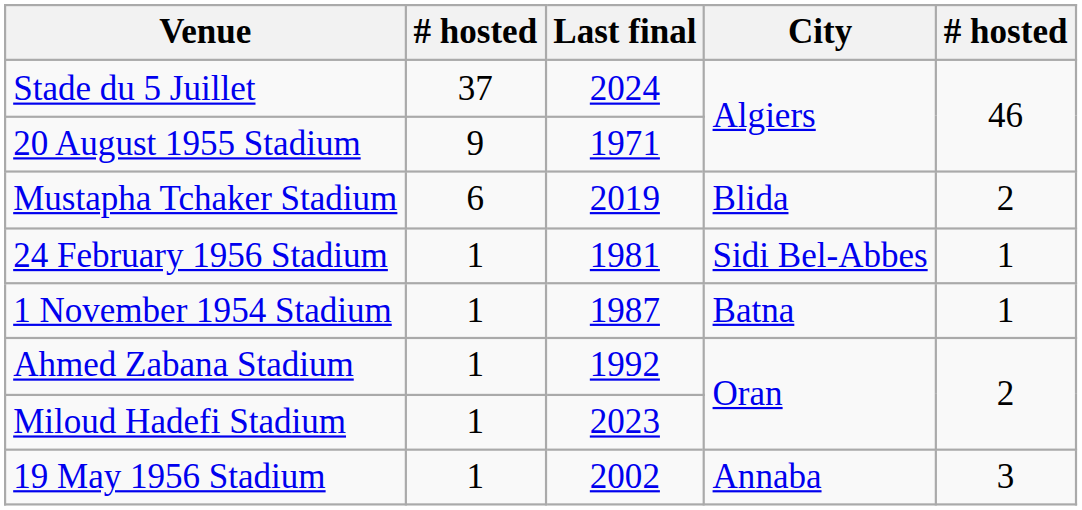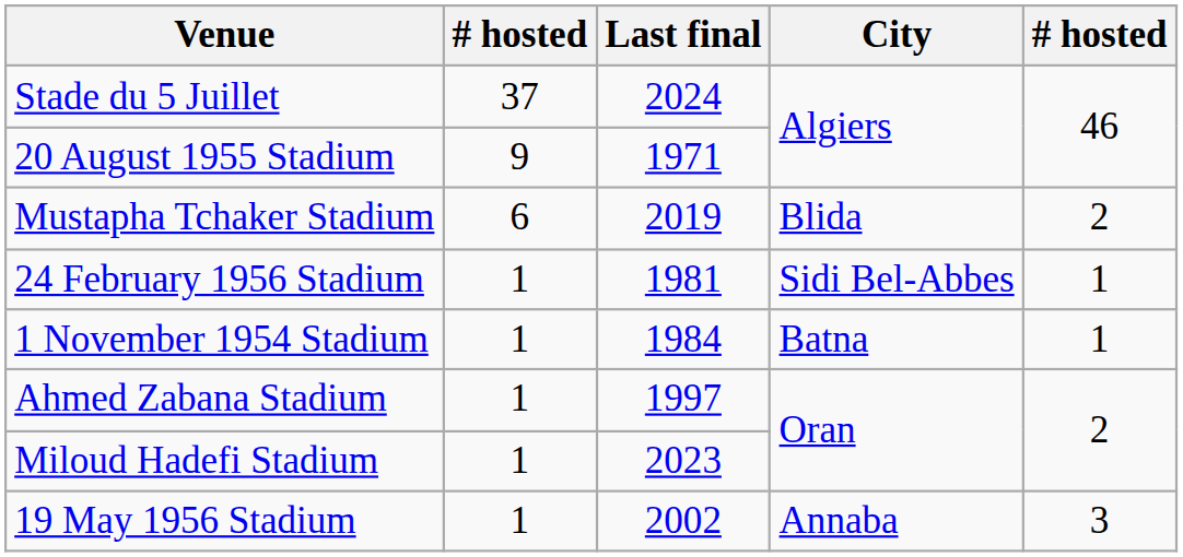1 November 1954 Stadium | Last final: 1987 -> 1984
Ahmed Zabana Stadium | Last final: 1992 -> 1997
